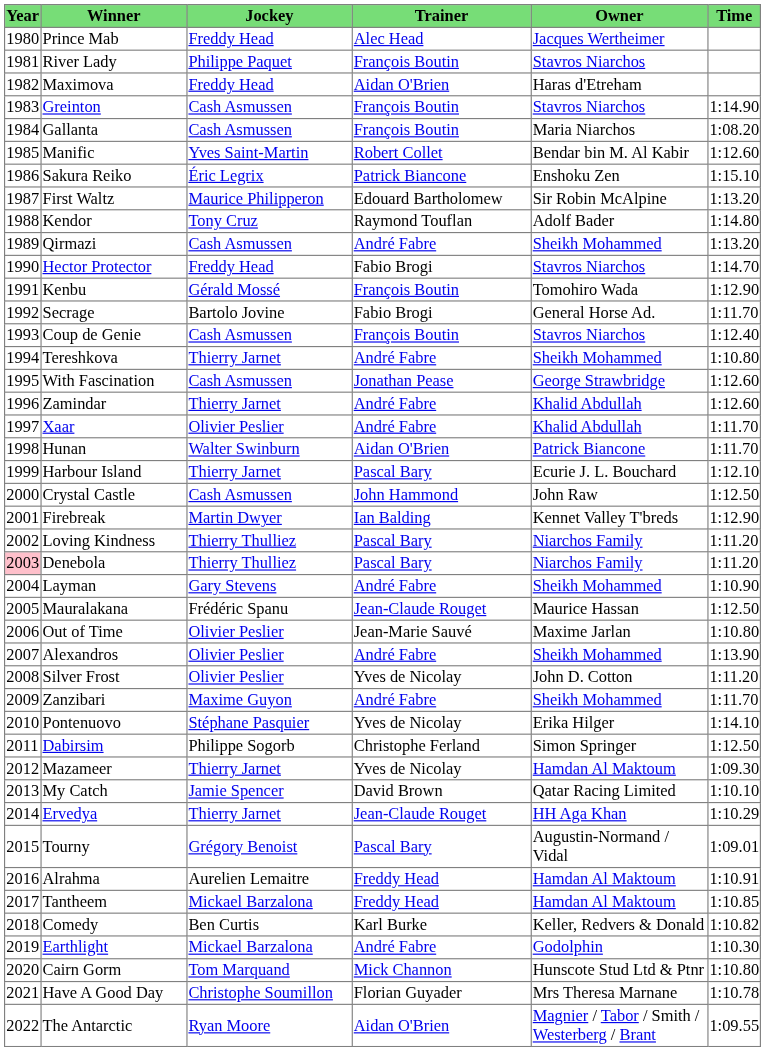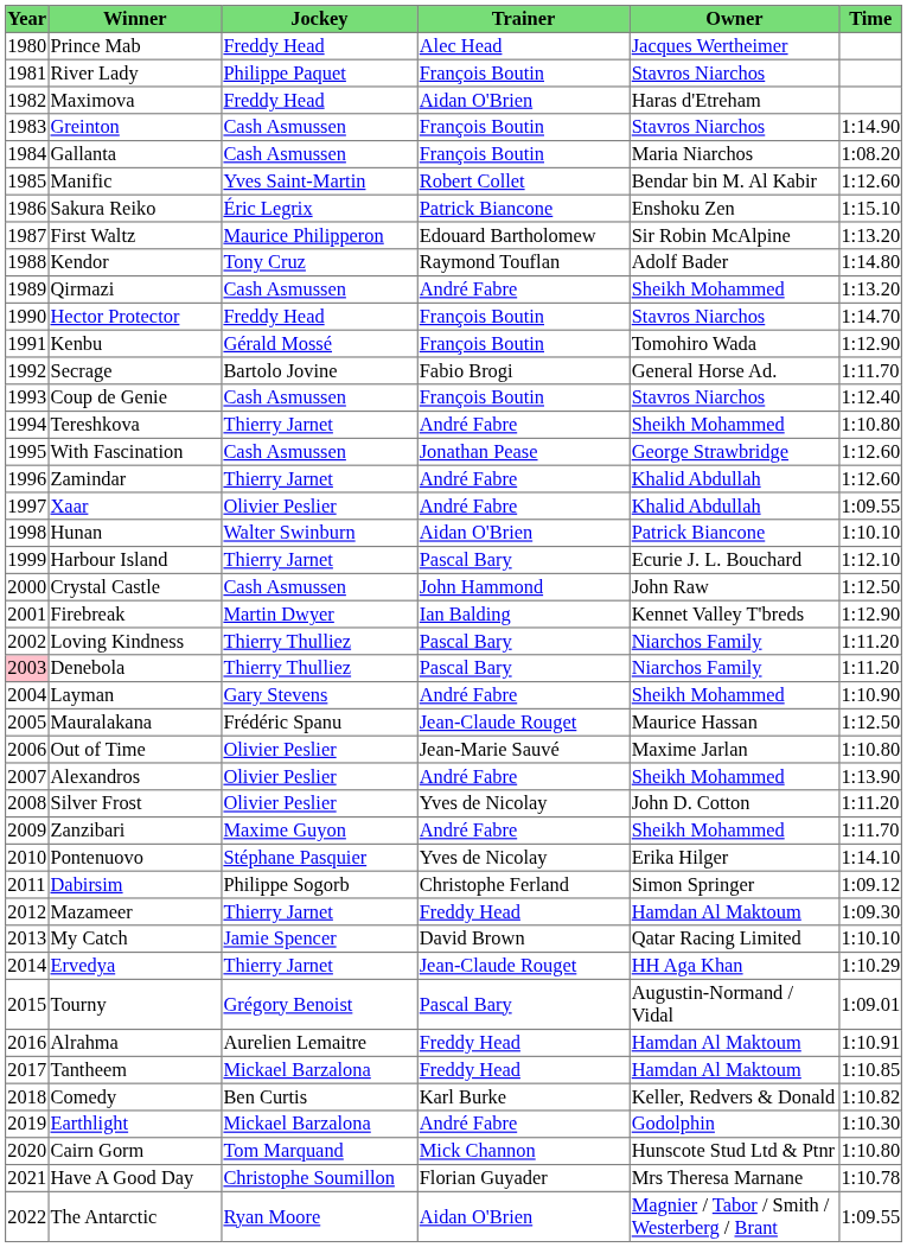Hector Protector | Trainer: Fabio Brogi -> François Boutin
Xaar | Time: 1:11.70 -> 1:09.55
Hunan | Time: 1:11.70 -> 1:10.10
Dabirsim | Time: 1:12.50 -> 1:09.12
Mazameer | Trainer: Yves de Nicolay -> Freddy Head
